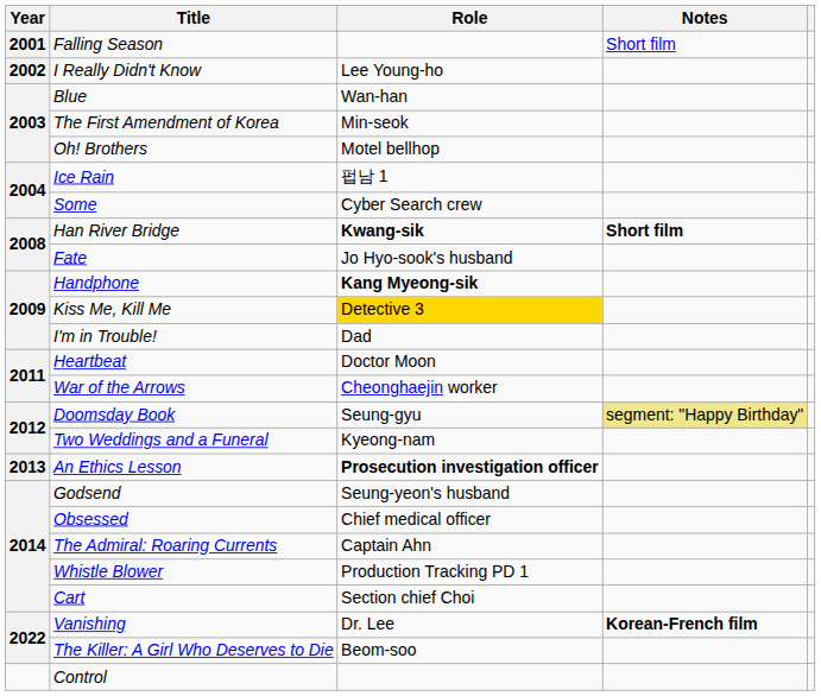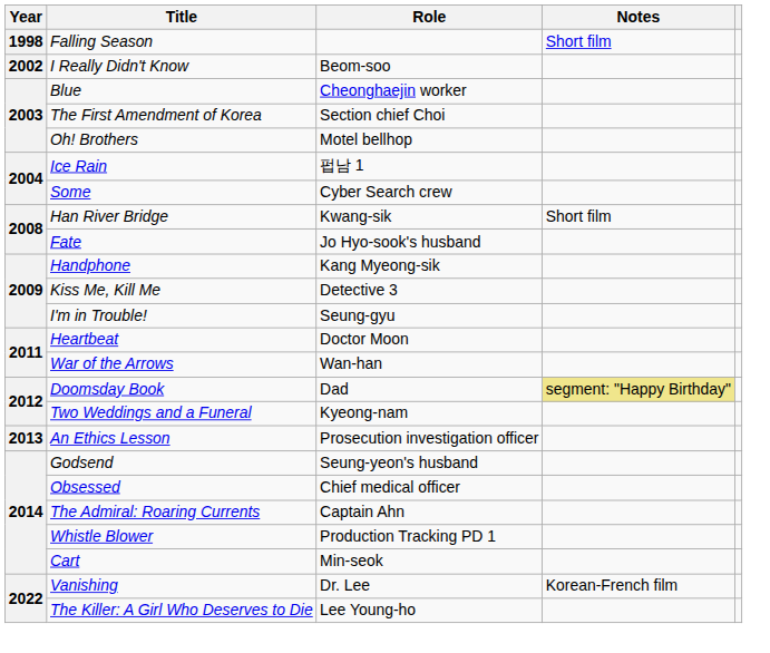Falling Season | Year: 2001 -> 1998
I Really Didn't Know | Role: Lee Young-ho -> Beom-soo
Blue | Role: Wan-han -> Cheonghaejin worker
The First Amendment of Korea | Role: Min-seok -> Section chief Choi
Han River Bridge | Role: bold -> normal
Han River Bridge | Notes: bold -> normal
Handphone | Role: bold -> normal
Kiss Me, Kill Me | Role: gold background -> no background
I'm in Trouble! | Role: Dad -> Seung-gyu
War of the Arrows | Role: Cheonghaejin worker -> Wan-han
Doomsday Book | Role: Seung-gyu -> Dad
An Ethics Lesson | Role: bold -> normal
Cart | Role: Section chief Choi -> Min-seok
Vanishing | Notes: bold -> normal
The Killer: A Girl Who Deserves to Die | Role: Beom-soo -> Lee Young-ho
- row: Control
